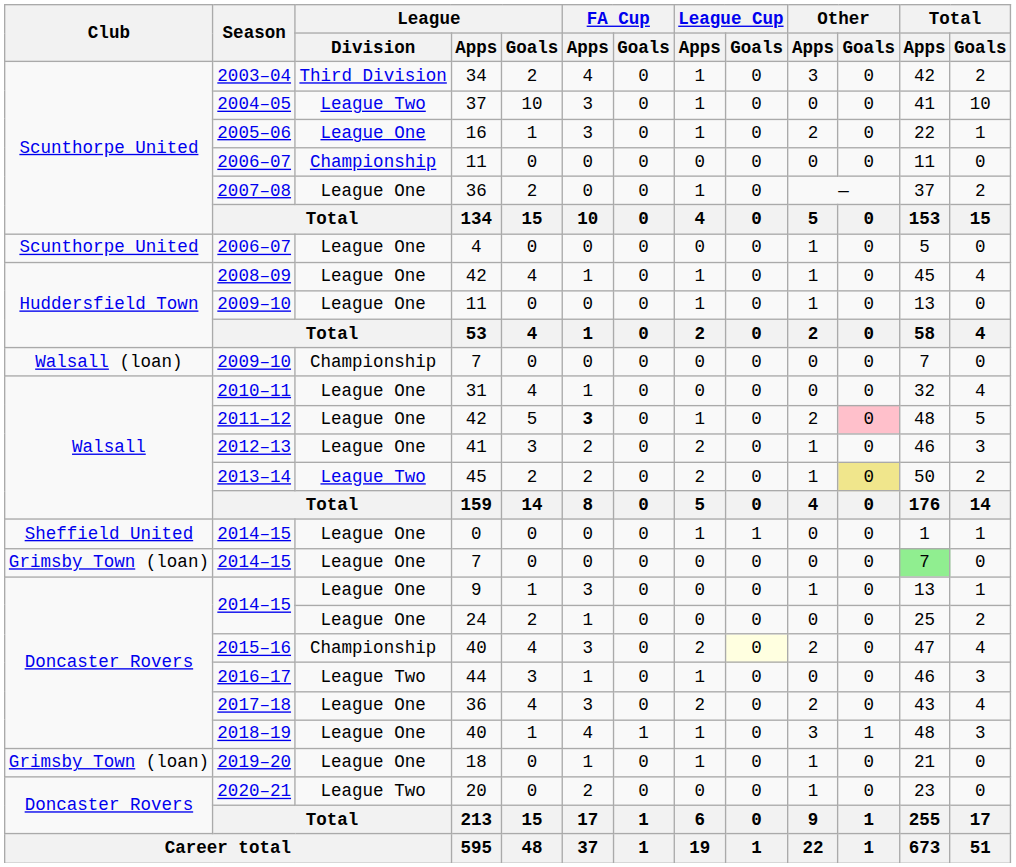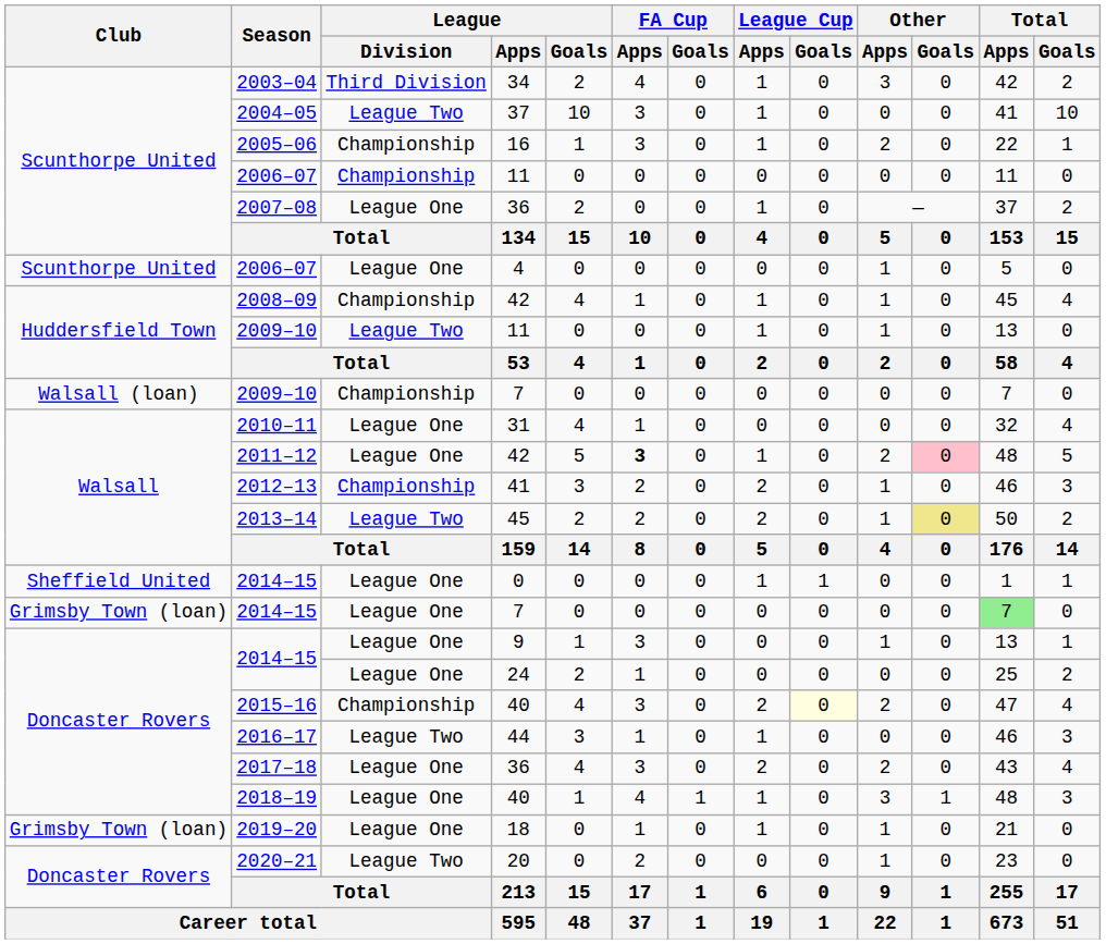2005–06 | League / Division: League One -> Championship
2008–09 | League / Division: League One -> Championship
2009–10 / 11 | League / Division: League One -> League Two
2012–13 | League / Division: League One -> Championship
